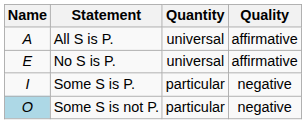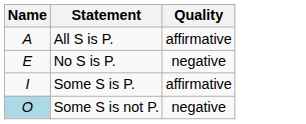- column: Quantity | universal | universal | particular | particular
No S is P. | Quality: affirmative -> negative
Some S is P. | Quality: negative -> affirmative
